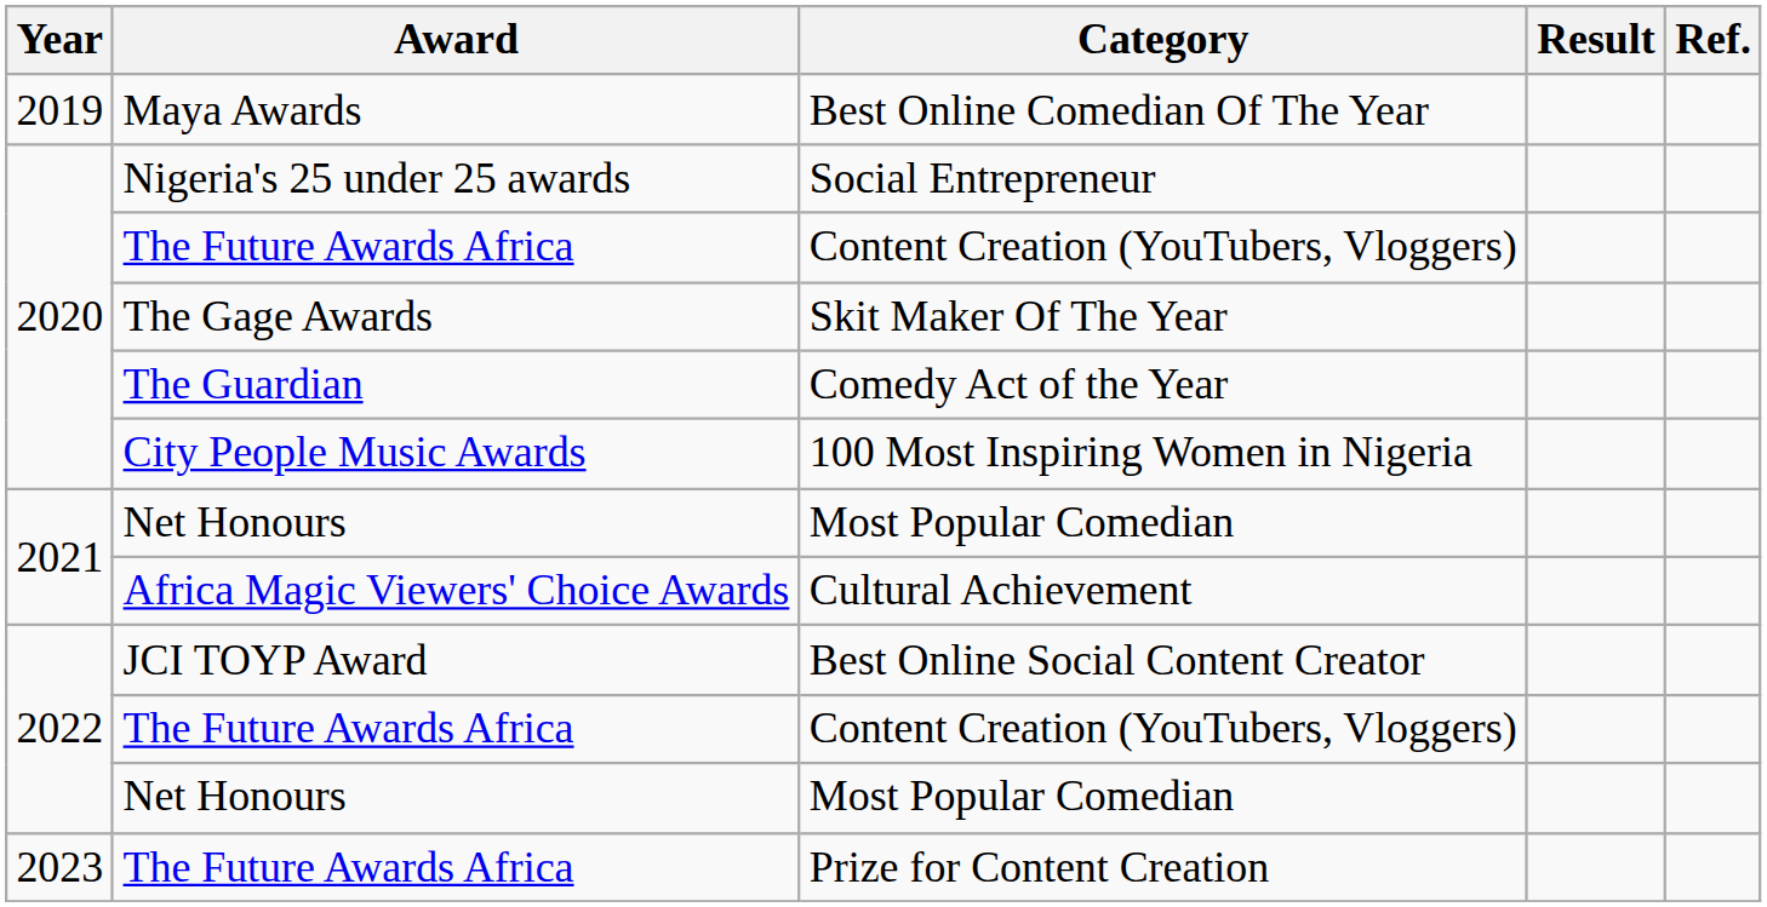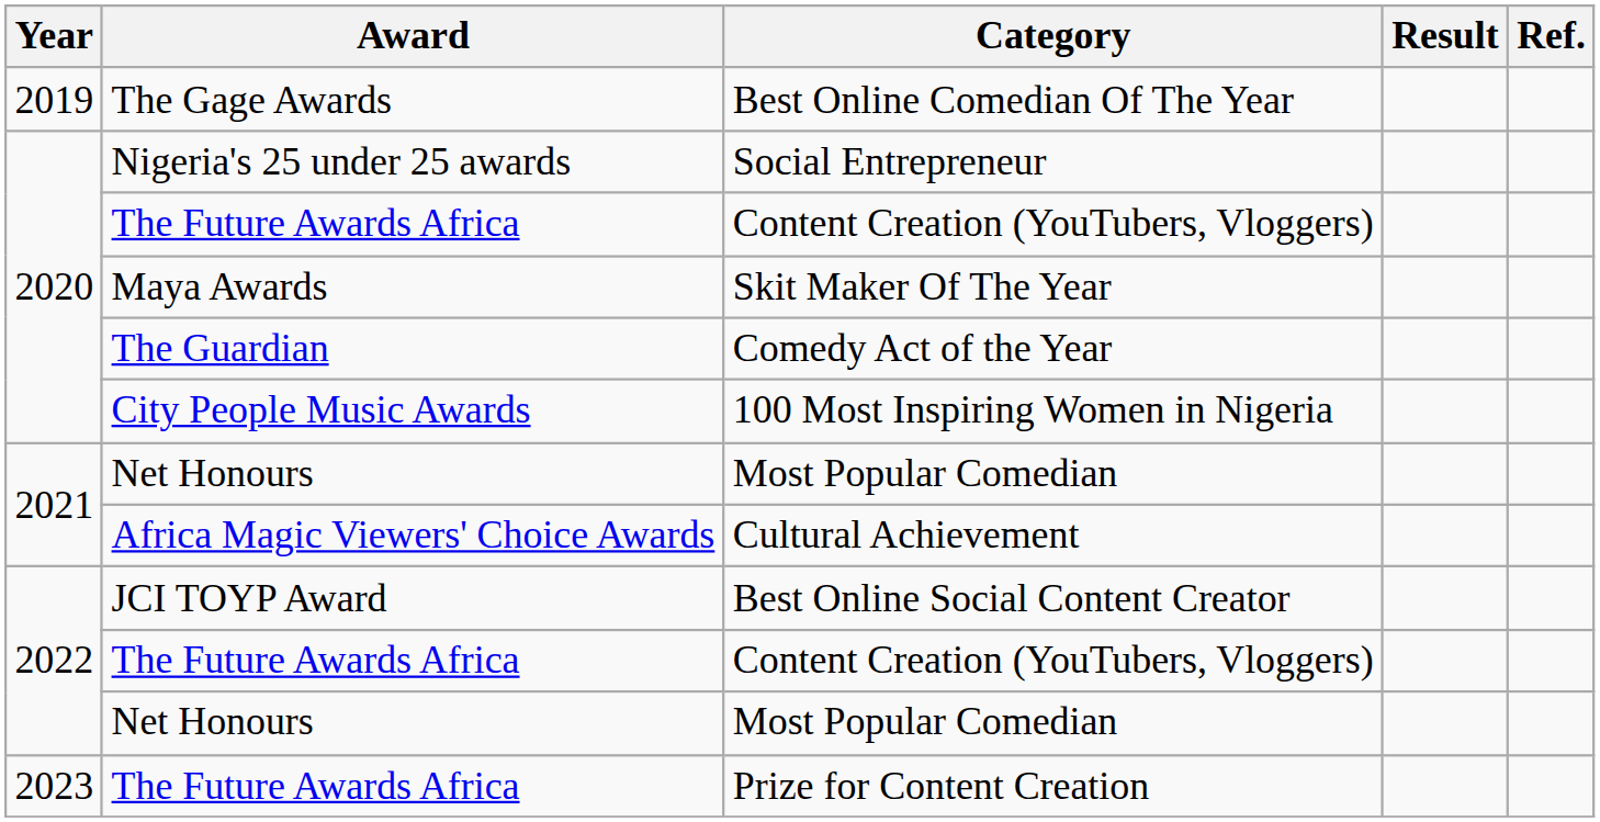Best Online Comedian Of The Year | Award: Maya Awards -> The Gage Awards
Skit Maker Of The Year | Award: The Gage Awards -> Maya Awards
